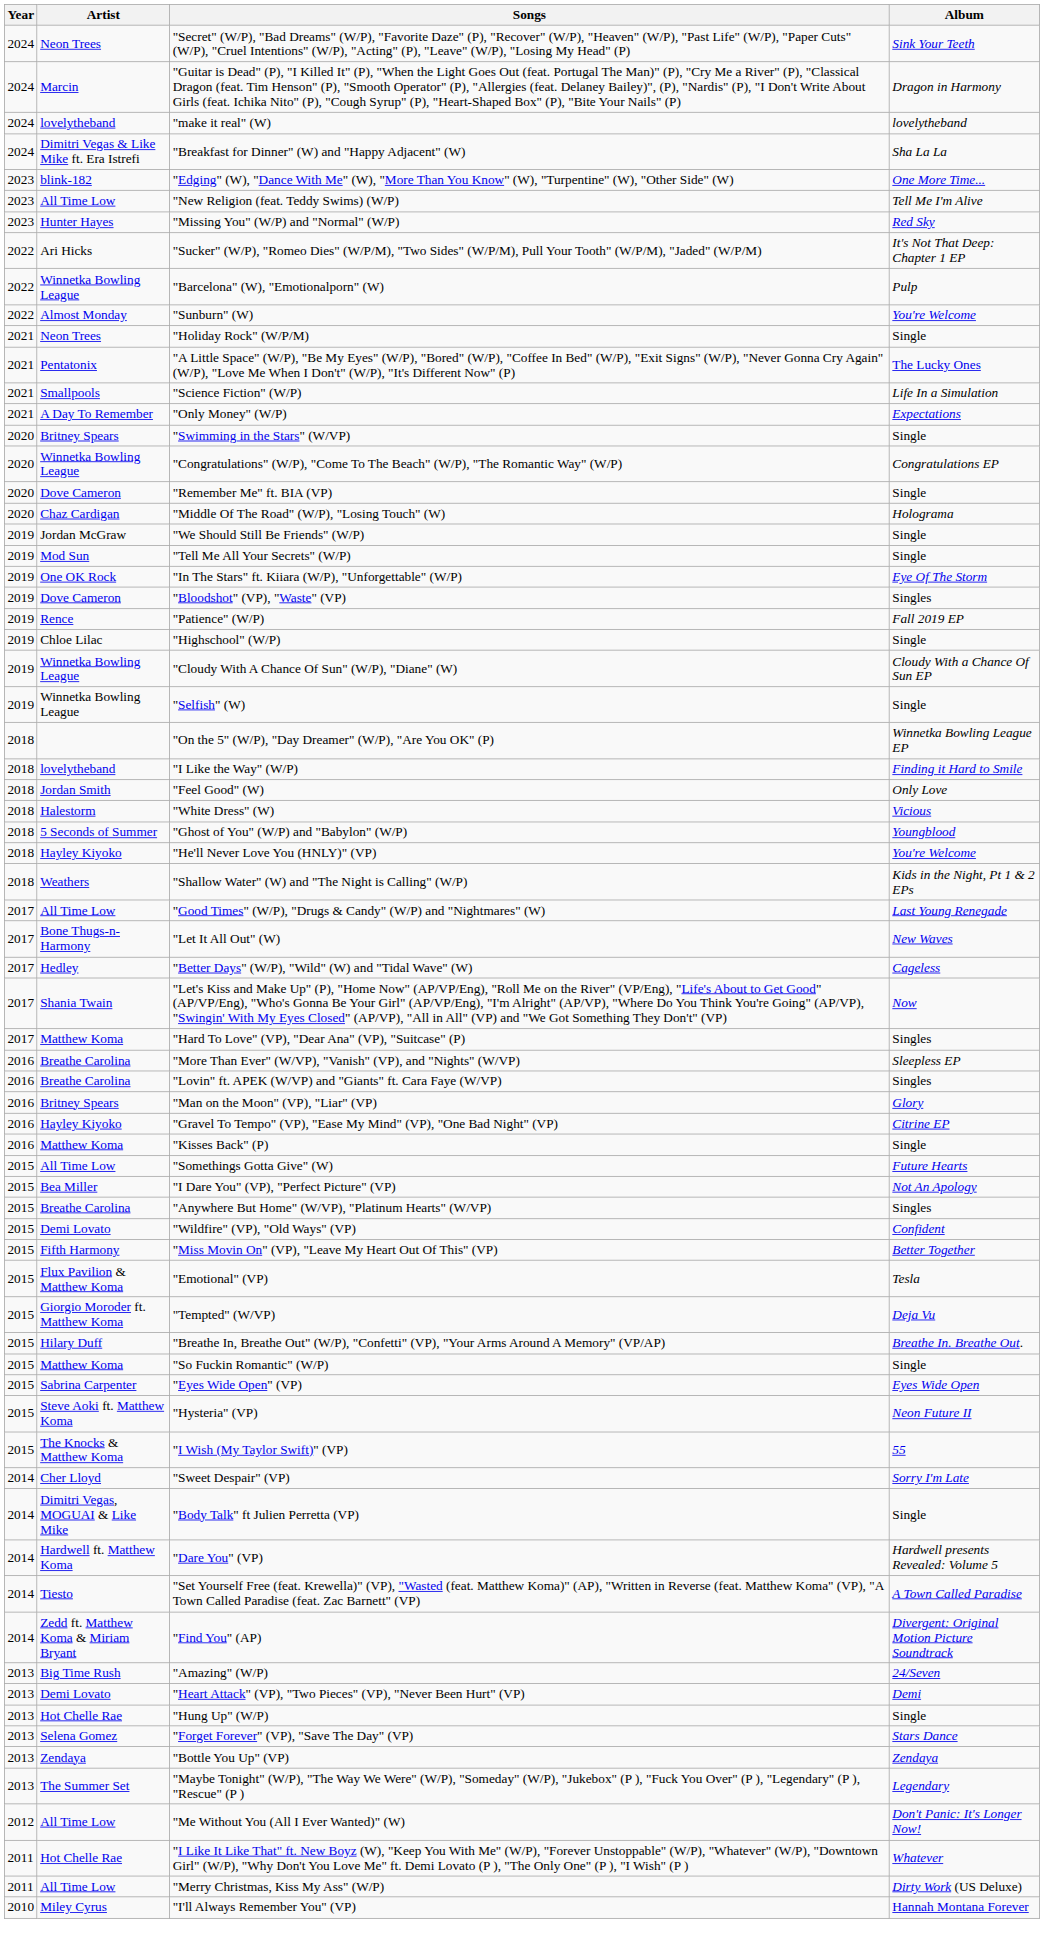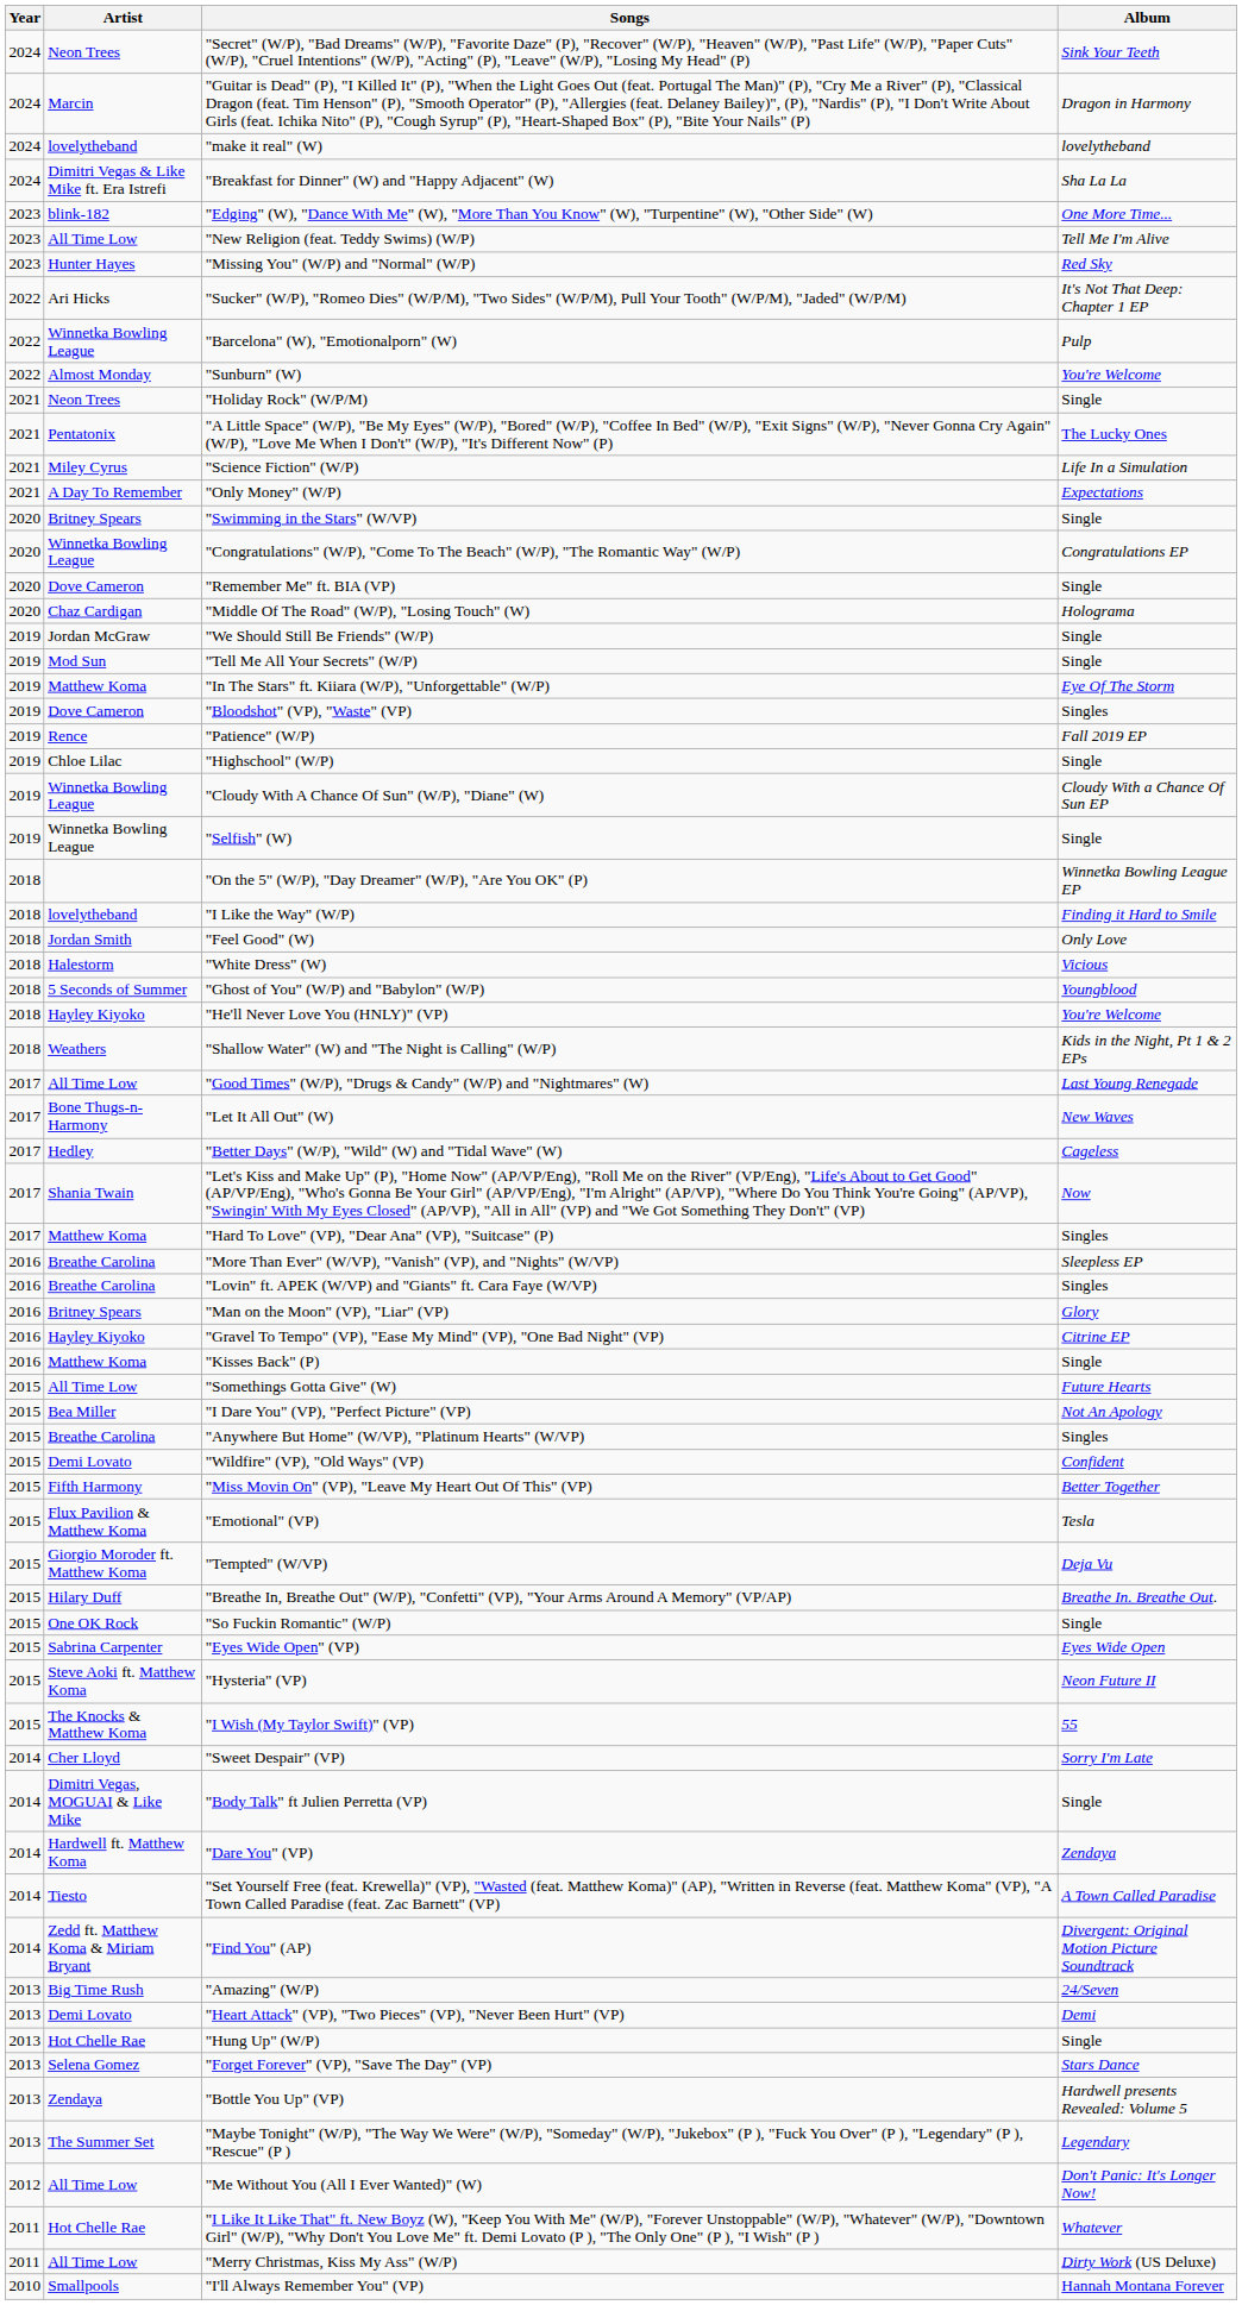"Science Fiction" (W/P) | Artist: Smallpools -> Miley Cyrus
"In The Stars" ft. Kiiara (W/P), "Unforgettable" (W/P) | Artist: One OK Rock -> Matthew Koma
"So Fuckin Romantic" (W/P) | Artist: Matthew Koma -> One OK Rock
"Dare You" (VP) | Album: Hardwell presents Revealed: Volume 5 -> Zendaya
"Bottle You Up" (VP) | Album: Zendaya -> Hardwell presents Revealed: Volume 5
"I'll Always Remember You" (VP) | Artist: Miley Cyrus -> Smallpools
